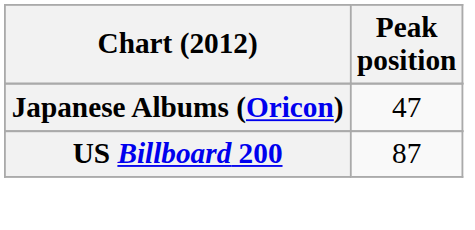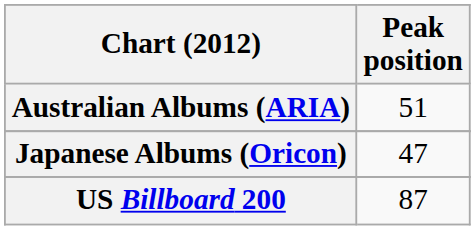+ row: Australian Albums (ARIA) | 51
